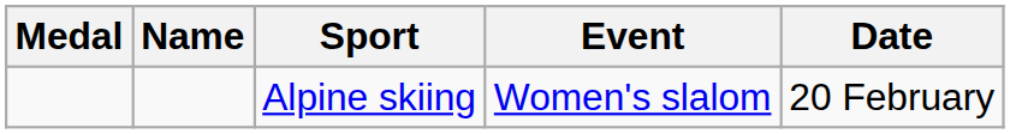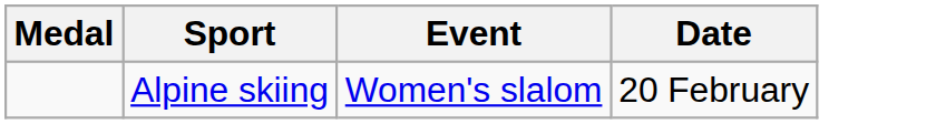- column: Name
